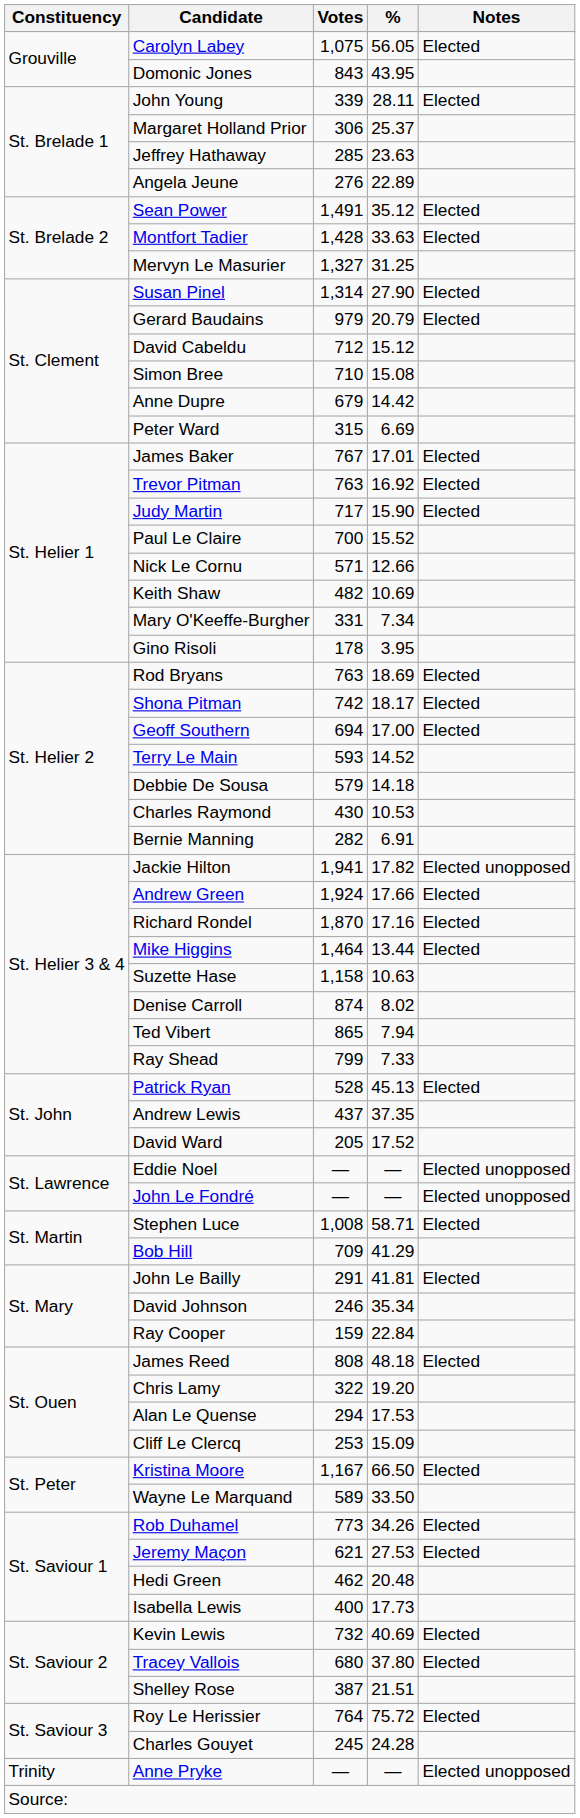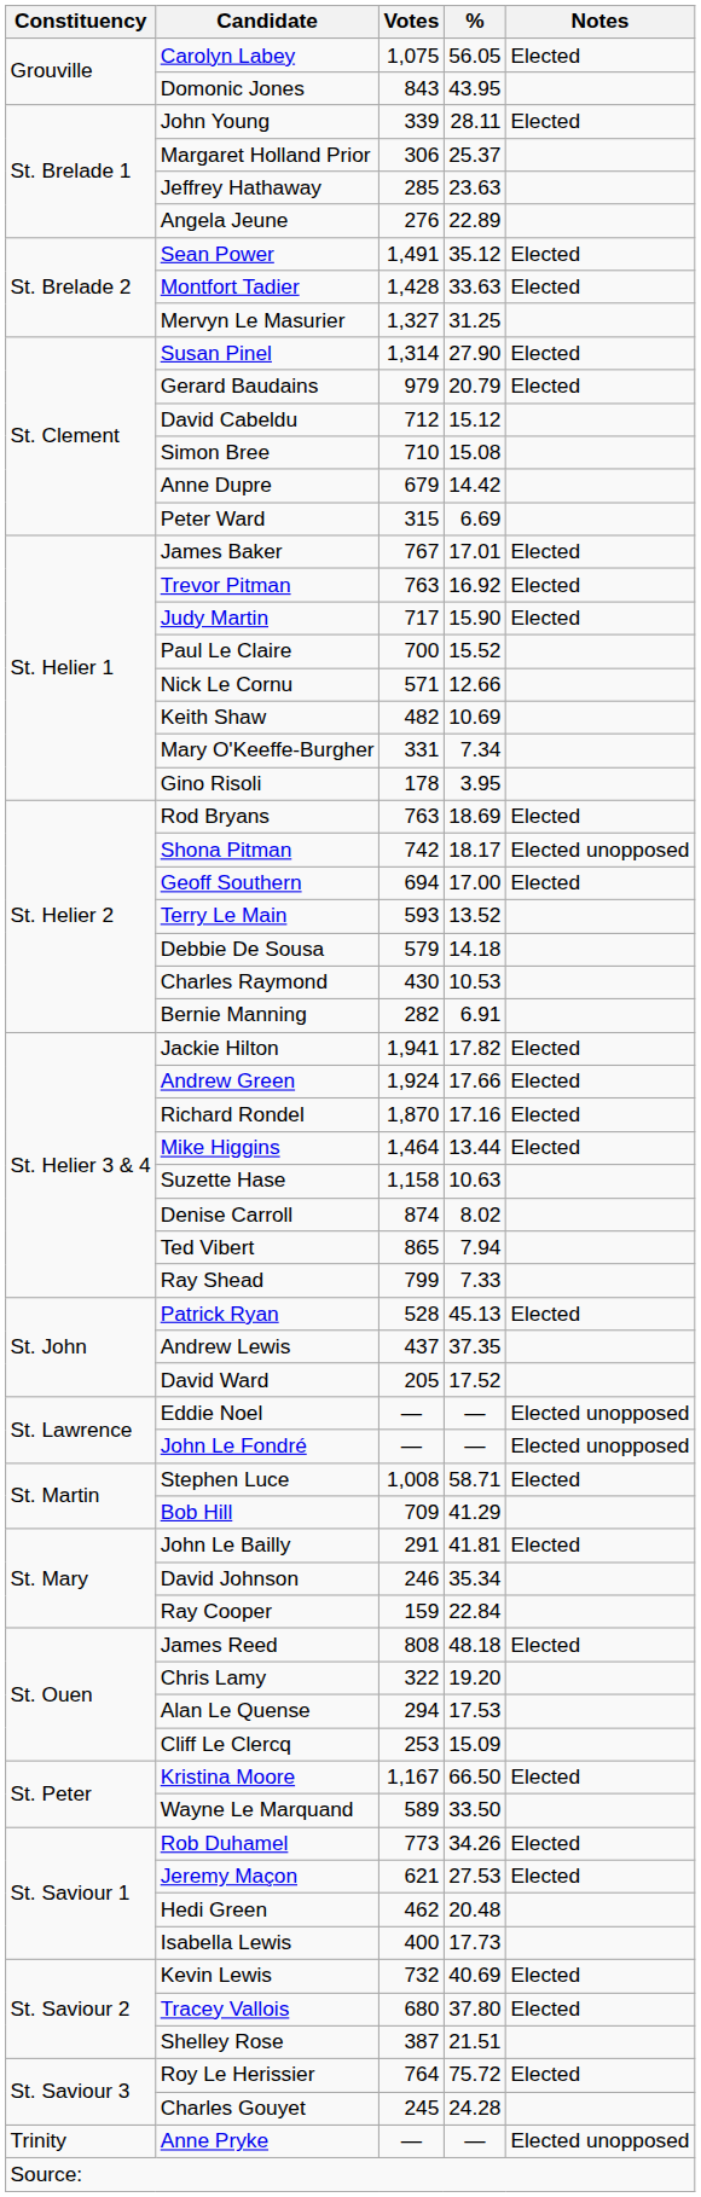Shona Pitman | Notes: Elected -> Elected unopposed
Terry Le Main | %: 14.52 -> 13.52
Jackie Hilton | Notes: Elected unopposed -> Elected
